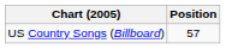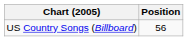US Country Songs (Billboard) | Position: 57 -> 56
